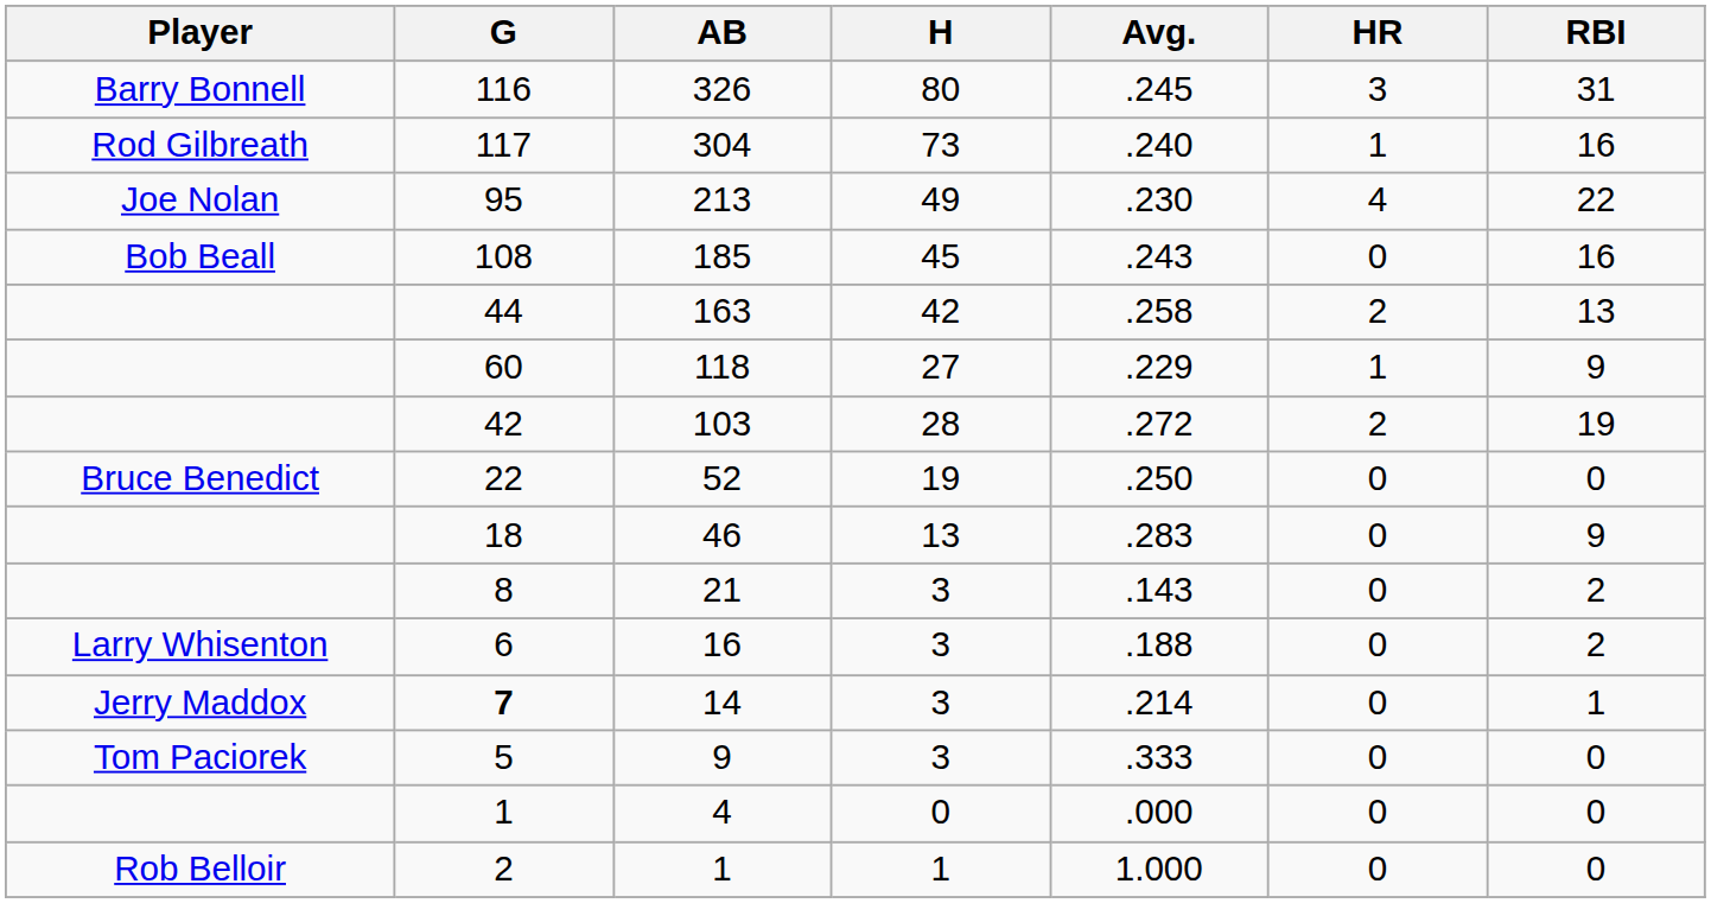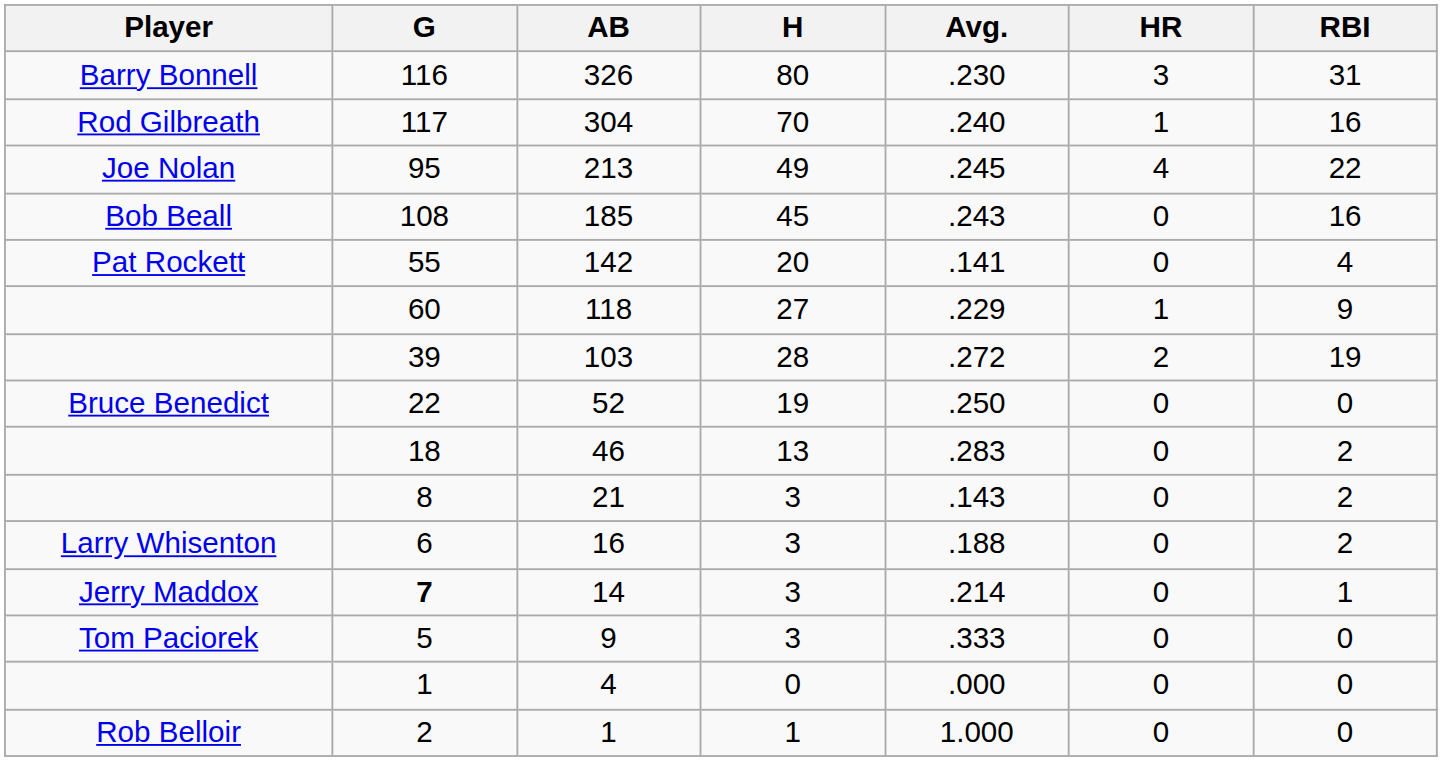326 | Avg.: .245 -> .230
304 | H: 73 -> 70
213 | Avg.: .230 -> .245
- row: 44 | 163 | 42 | .258 | 2 | 13
+ row: Pat Rockett | 55 | 142 | 20 | .141 | 0 | 4
103 | G: 42 -> 39
46 | RBI: 9 -> 2
